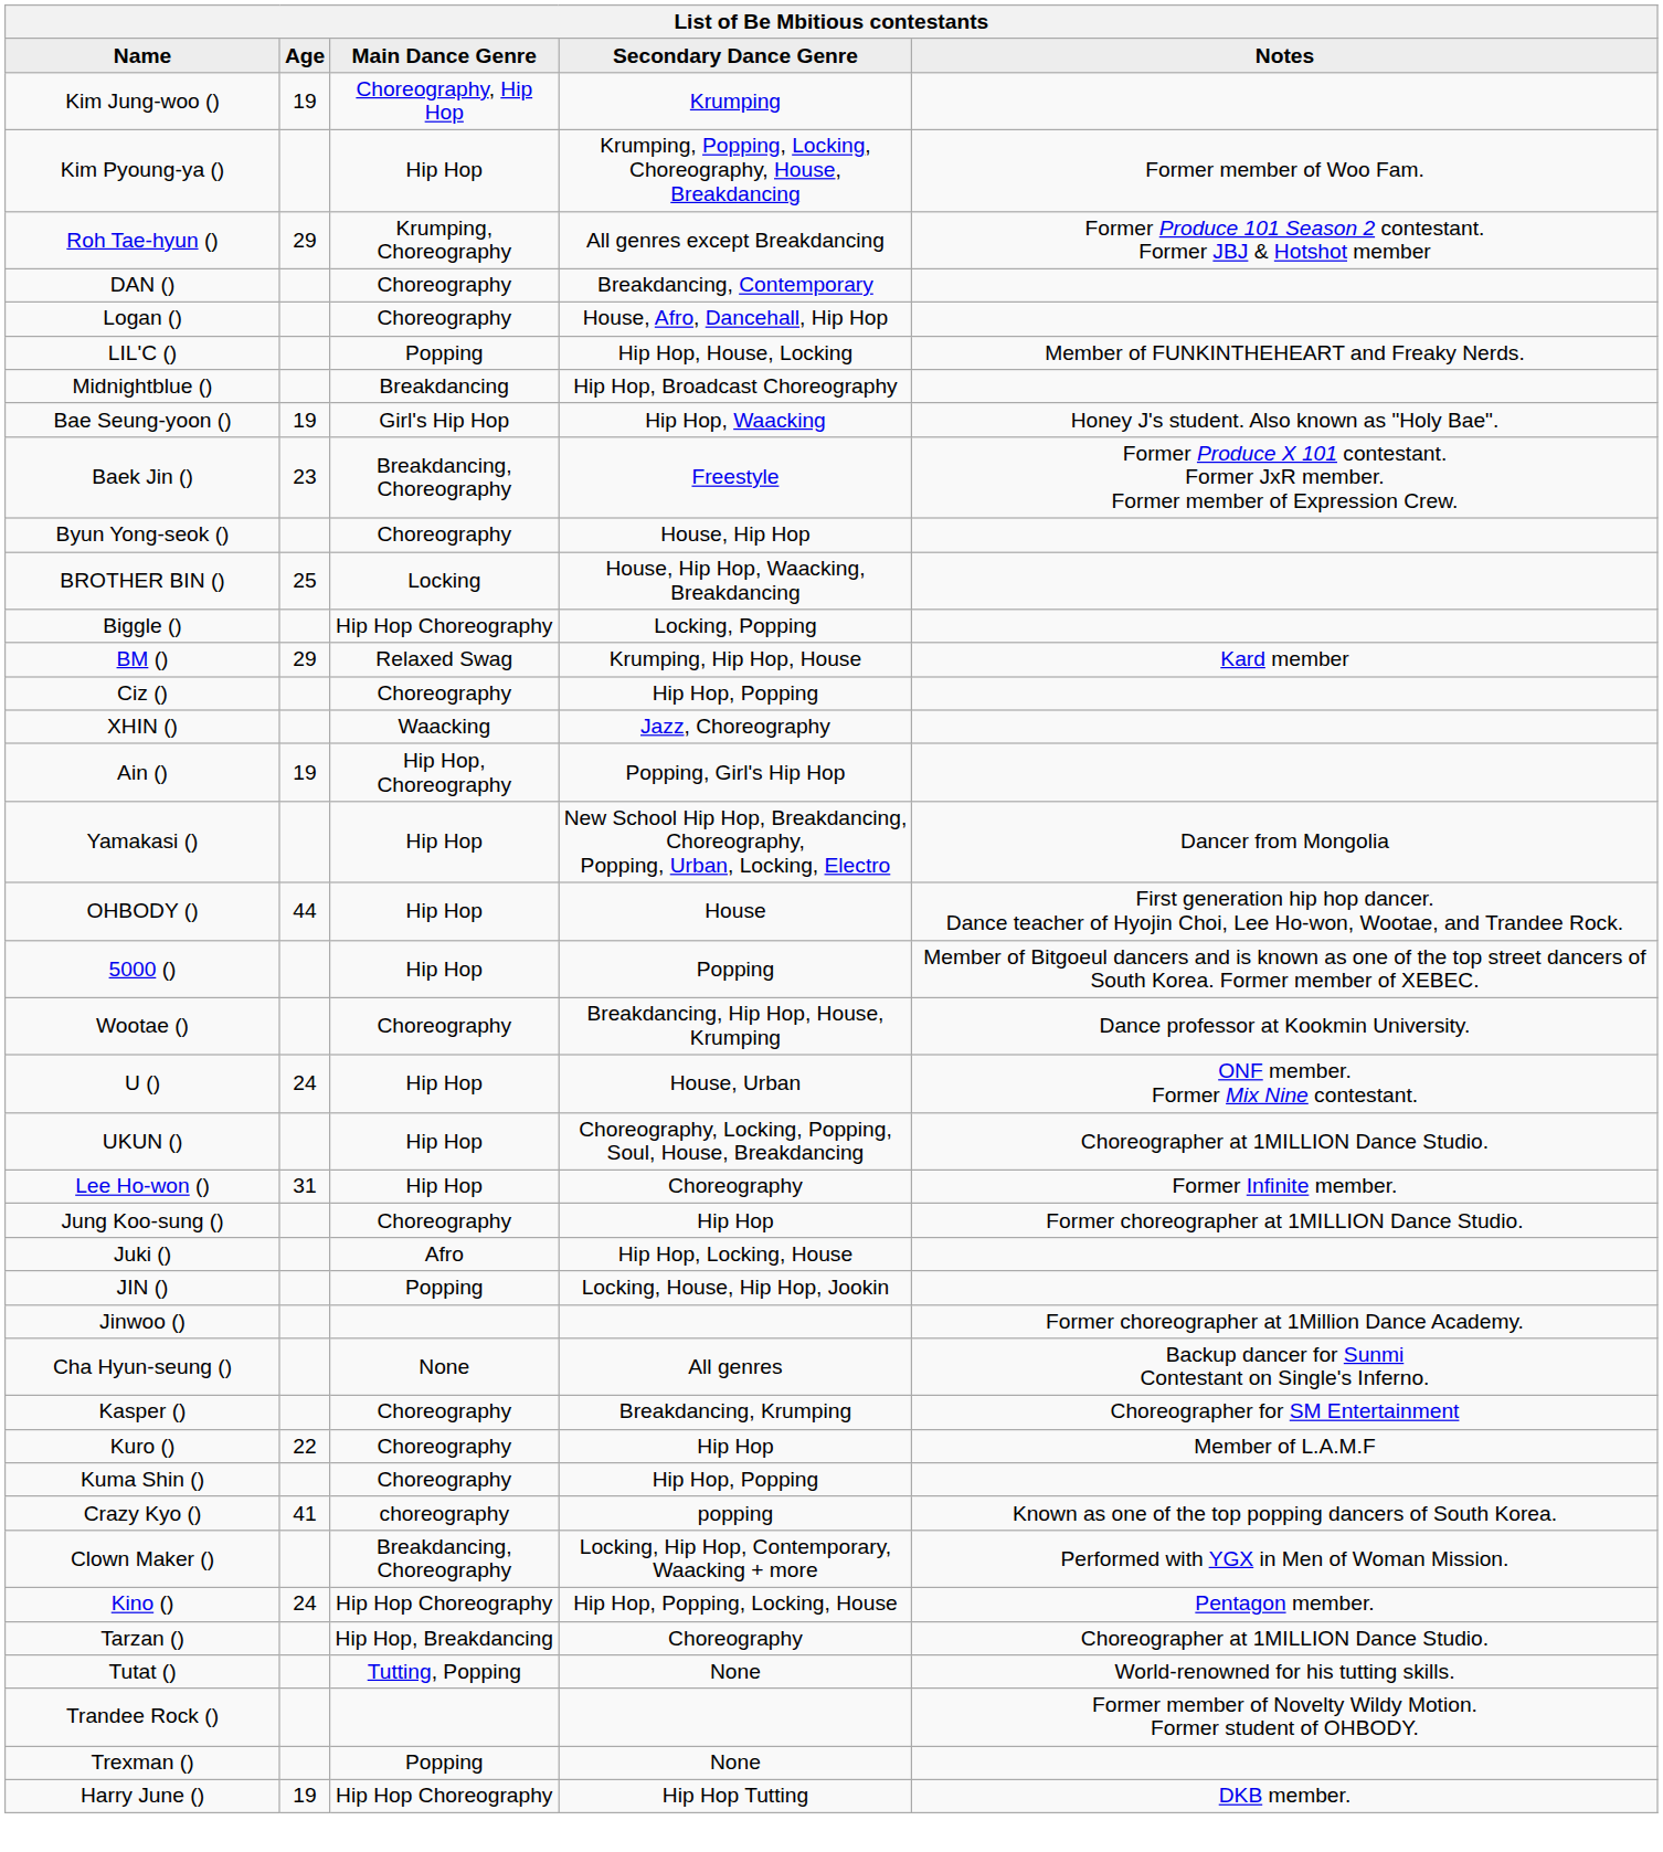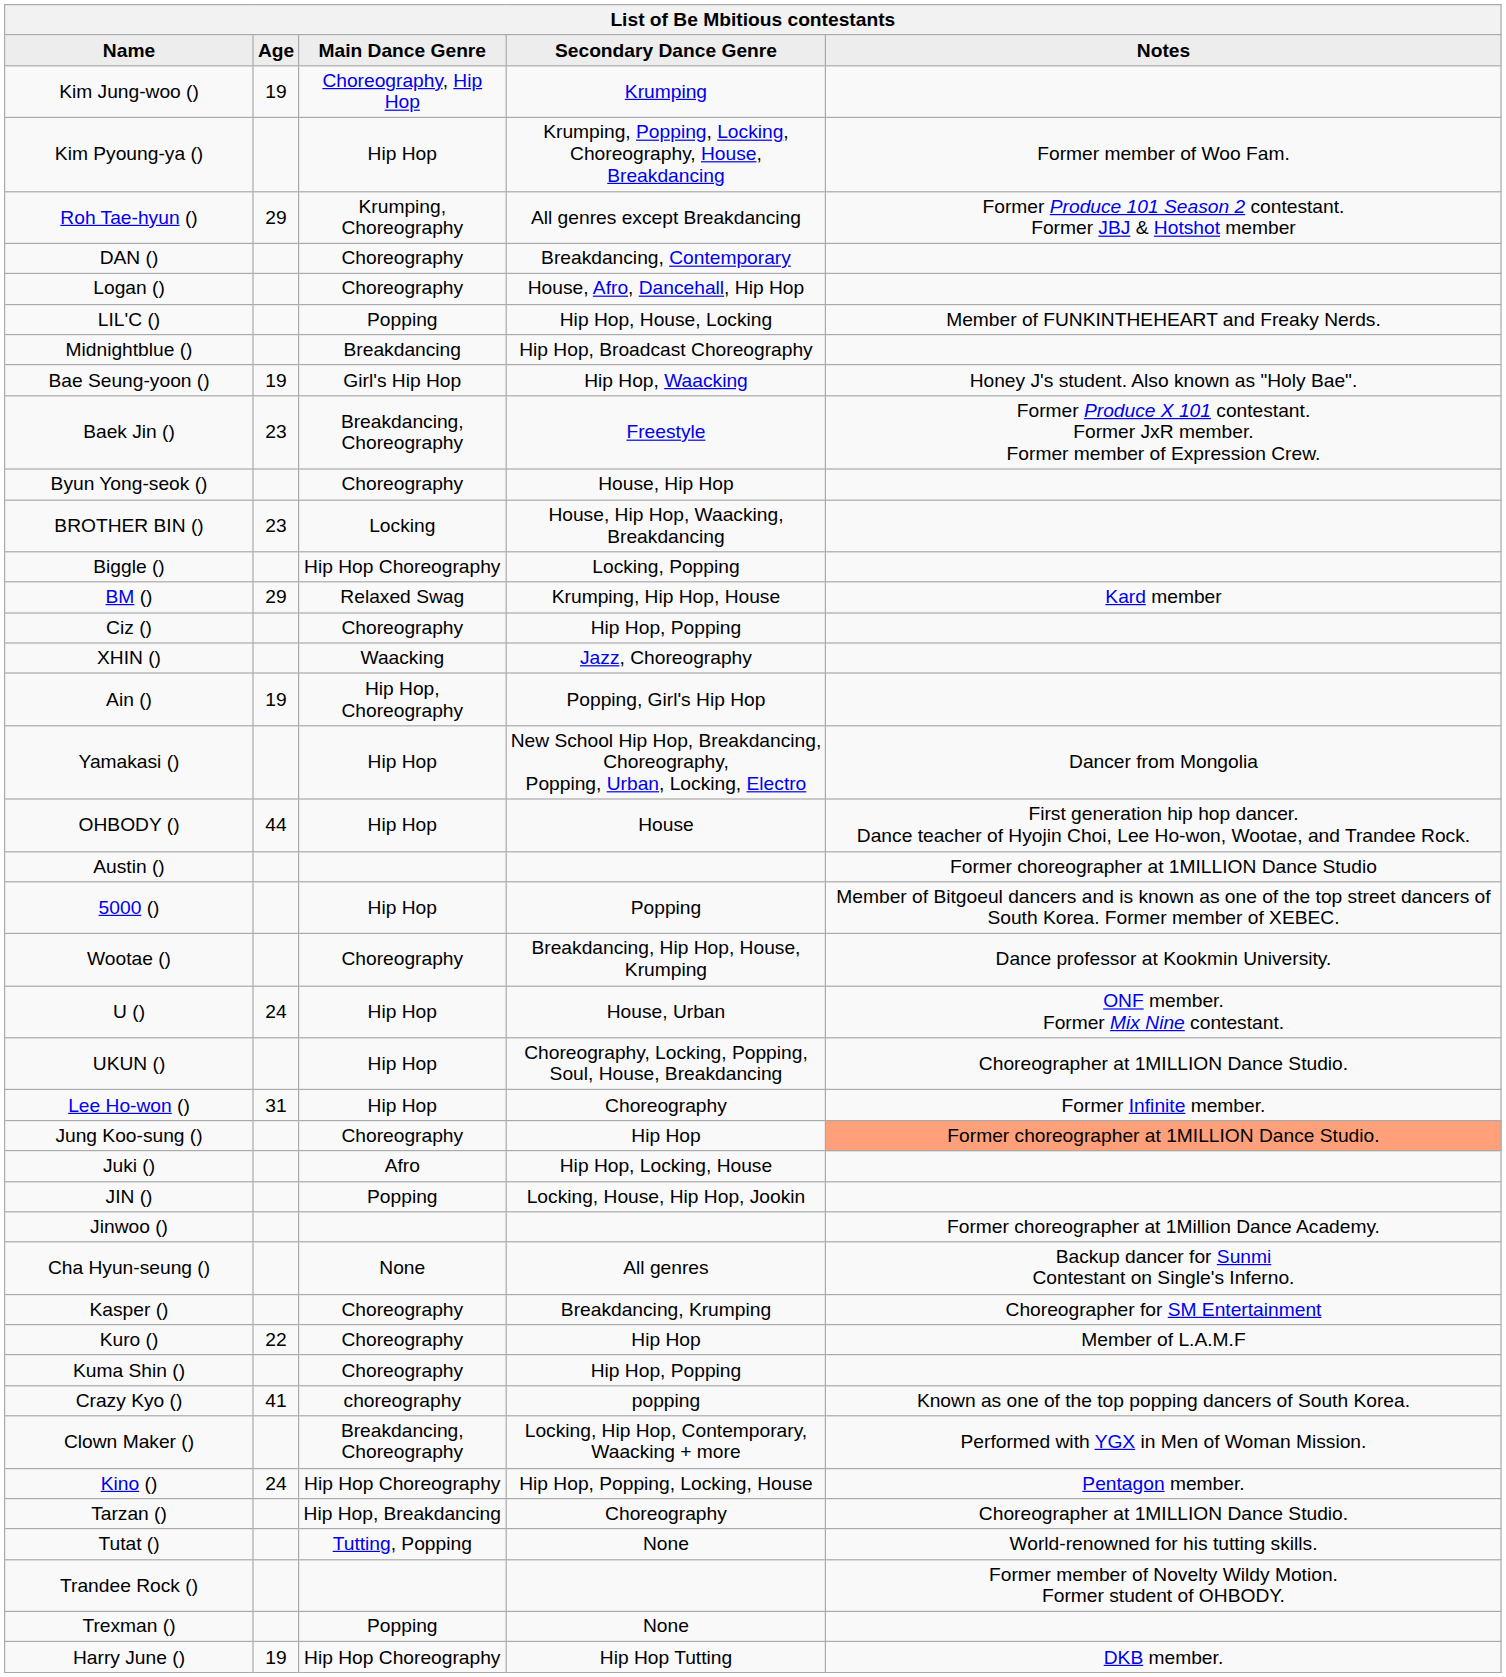BROTHER BIN () | Age: 25 -> 23
+ row: Austin () | Former choreographer at 1MILLION Dance Studio
Jung Koo-sung () | Notes: no background -> lightsalmon background
